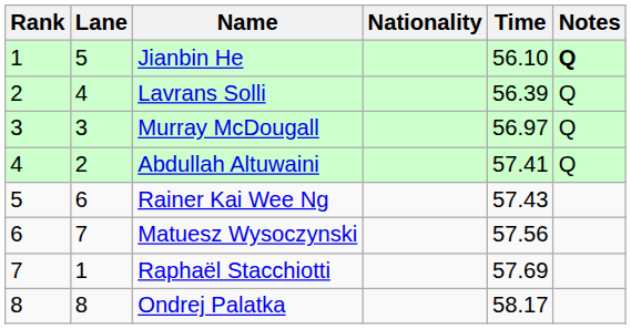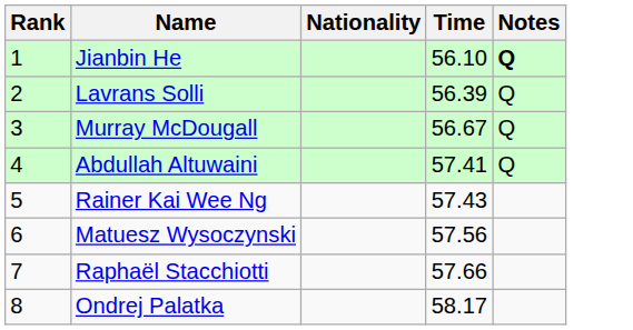- column: Lane | 5 | 4 | 3 | 2 | 6 | 7 | 1 | 8
Murray McDougall | Time: 56.97 -> 56.67
Raphaël Stacchiotti | Time: 57.69 -> 57.66
